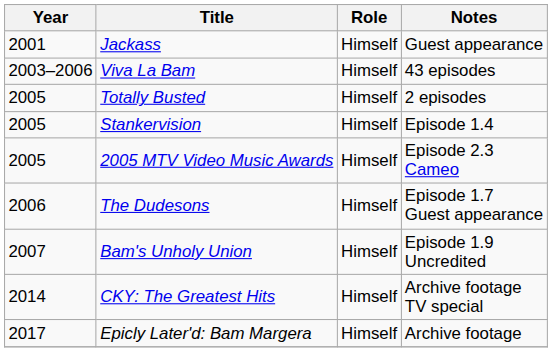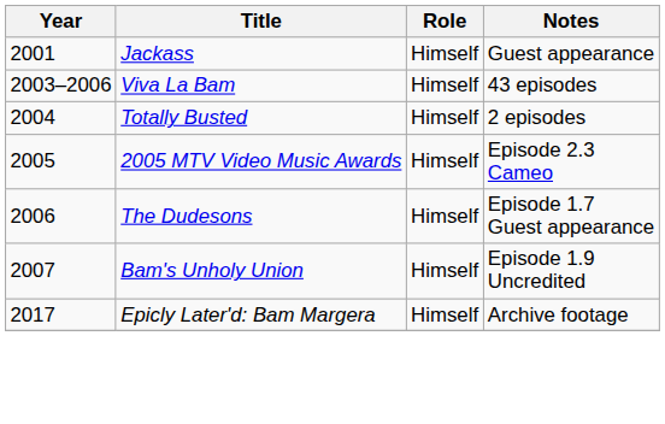Totally Busted | Year: 2005 -> 2004
- row: 2005 | Stankervision | Himself | Episode 1.4
- row: 2014 | CKY: The Greatest Hits | Himself | Archive footage TV special
